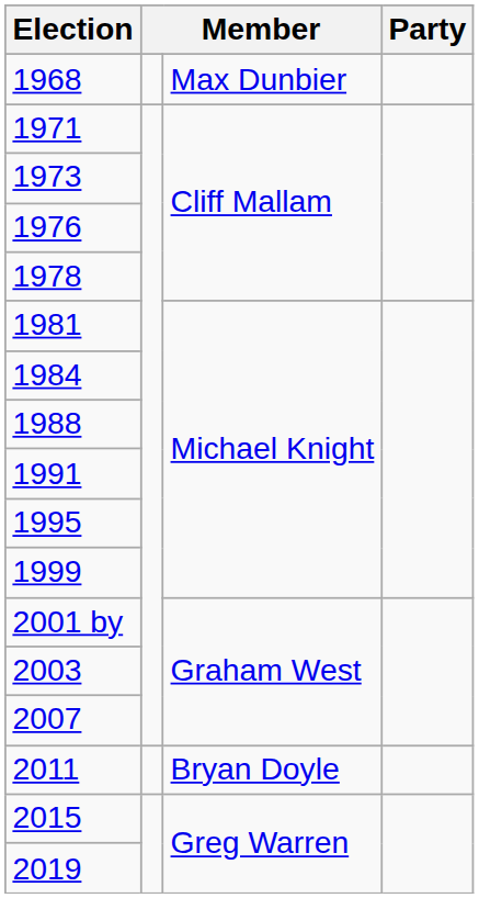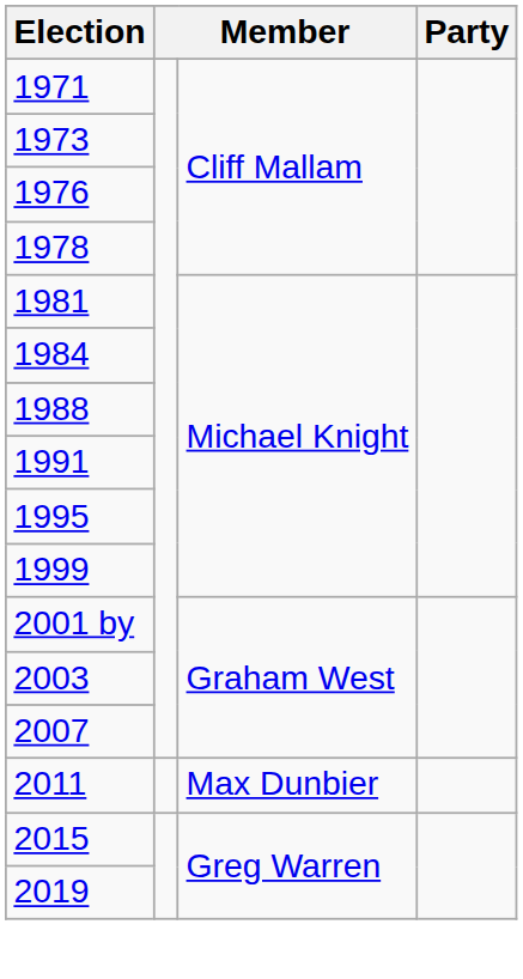- row: 1968 | Max Dunbier
2011 | column 3: Bryan Doyle -> Max Dunbier
